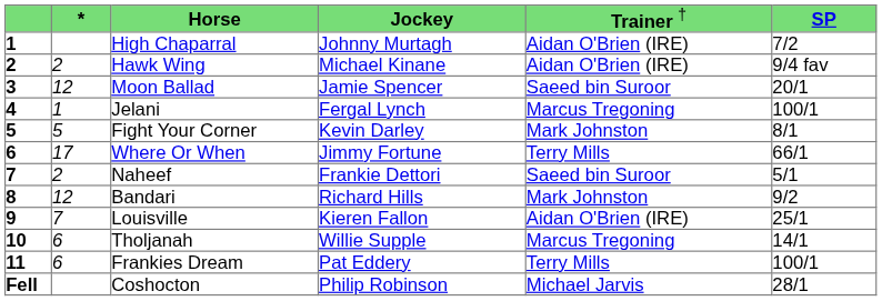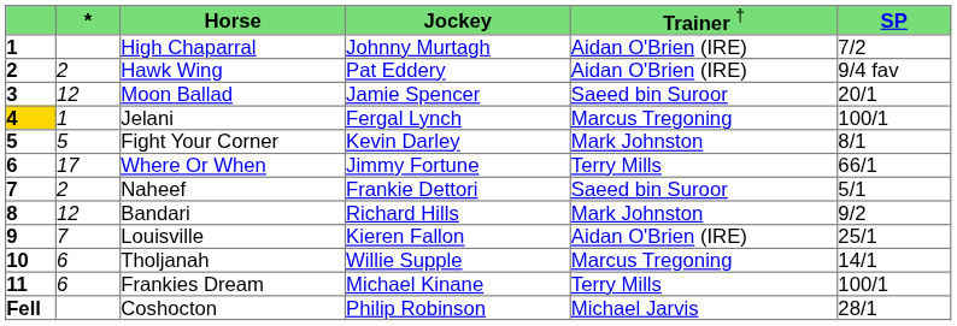Hawk Wing | column 4: Michael Kinane -> Pat Eddery
Jelani | column 1: no background -> gold background
Frankies Dream | column 4: Pat Eddery -> Michael Kinane
